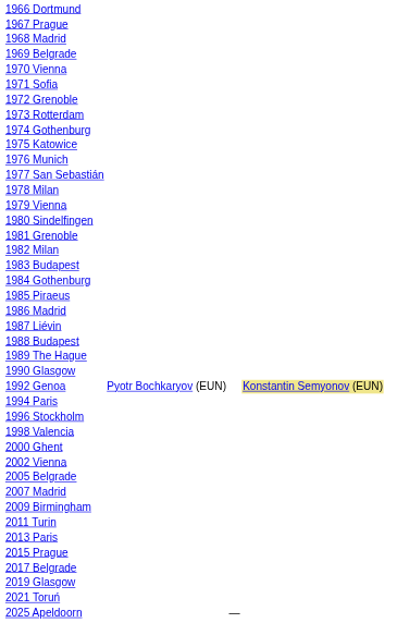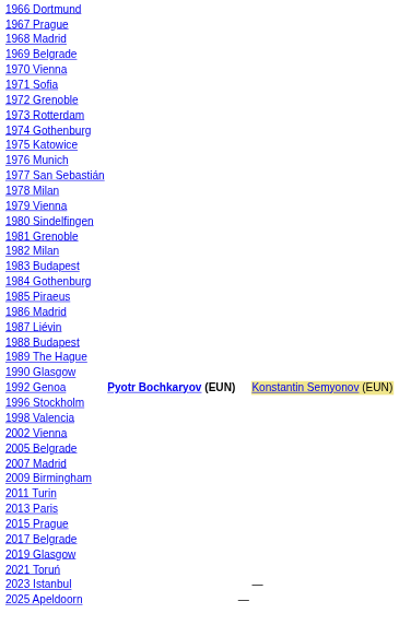1992 Genoa | column 2: normal -> bold
- row: 1994 Paris
- row: 2000 Ghent
+ row: 2023 Istanbul | —
